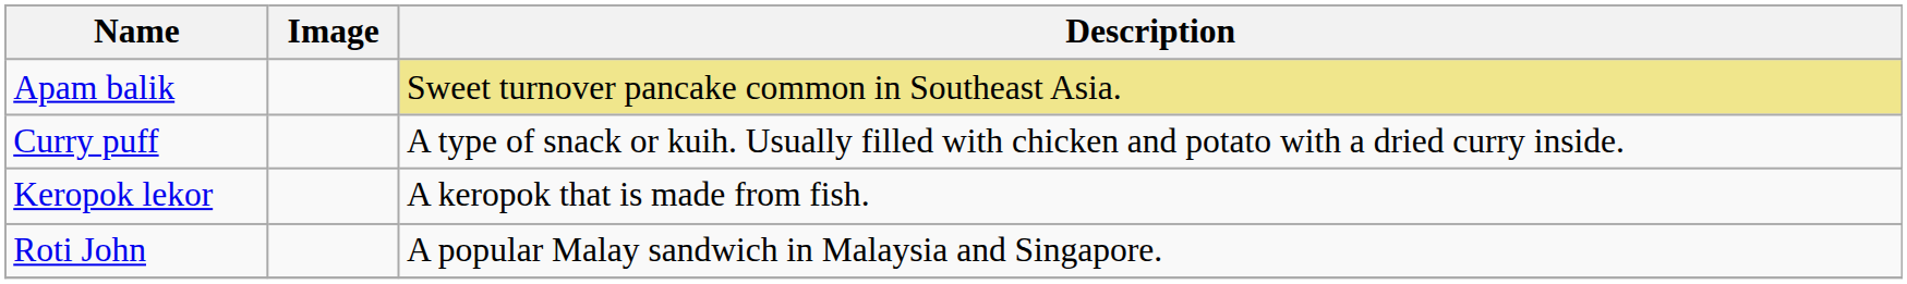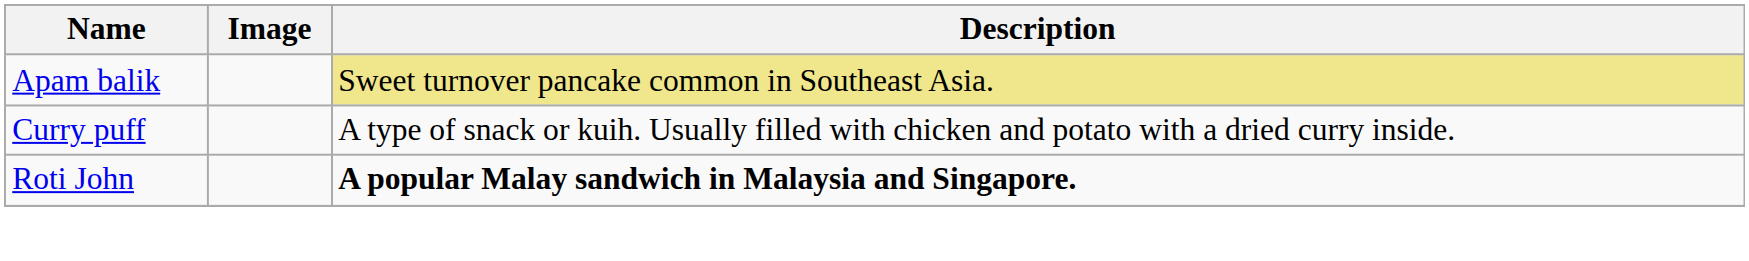- row: Keropok lekor | A keropok that is made from fish.
Roti John | Description: normal -> bold
